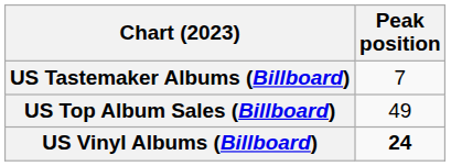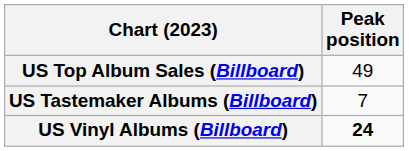rows swapped: US Tastemaker Albums (Billboard) <-> US Top Album Sales (Billboard)
